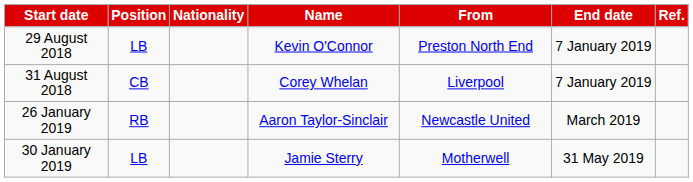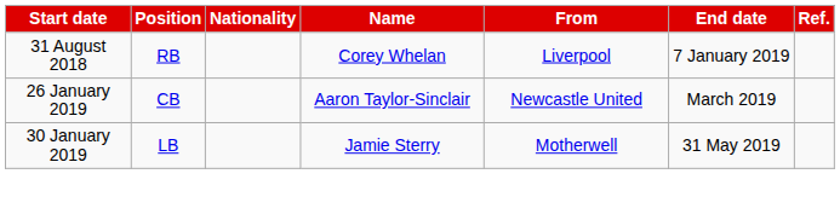- row: 29 August 2018 | LB | Kevin O'Connor | Preston North End | 7 January 2019
31 August 2018 | Position: CB -> RB
26 January 2019 | Position: RB -> CB
